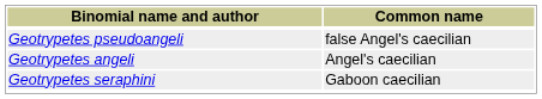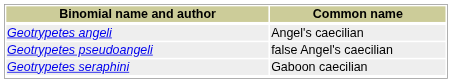rows swapped: Geotrypetes angeli <-> Geotrypetes pseudoangeli
